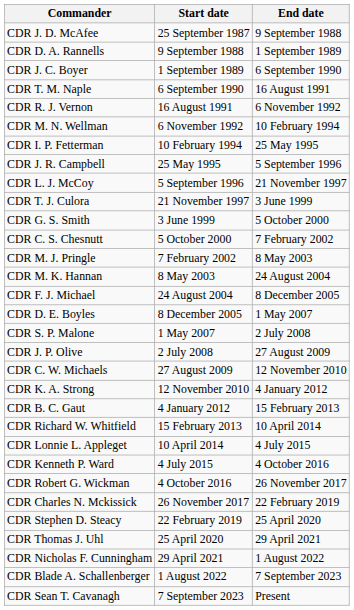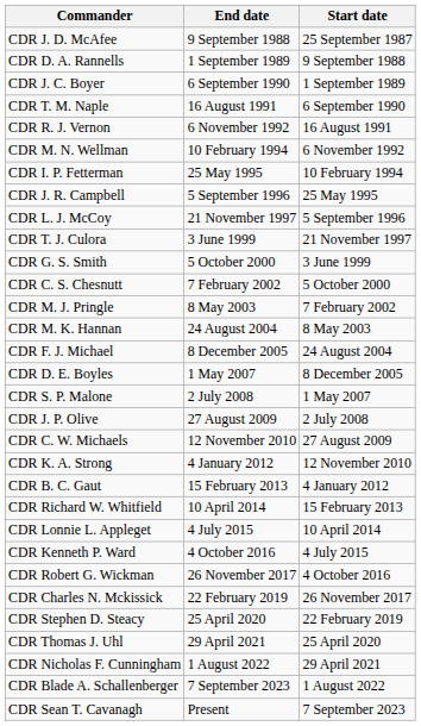columns swapped: Start date <-> End date
